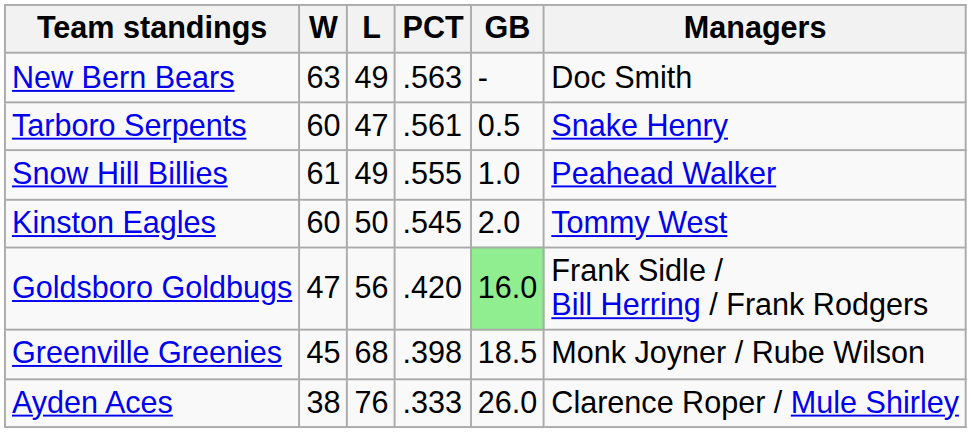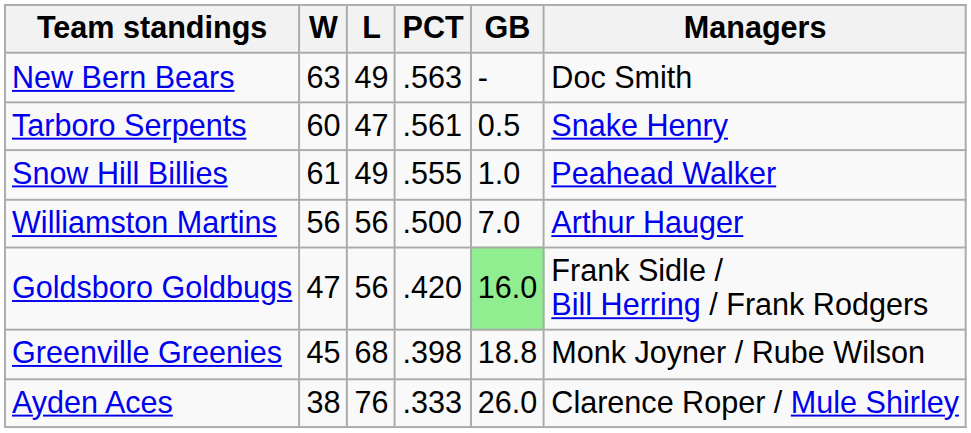- row: Kinston Eagles | 60 | 50 | .545 | 2.0 | Tommy West
+ row: Williamston Martins | 56 | 56 | .500 | 7.0 | Arthur Hauger
Greenville Greenies | GB: 18.5 -> 18.8
